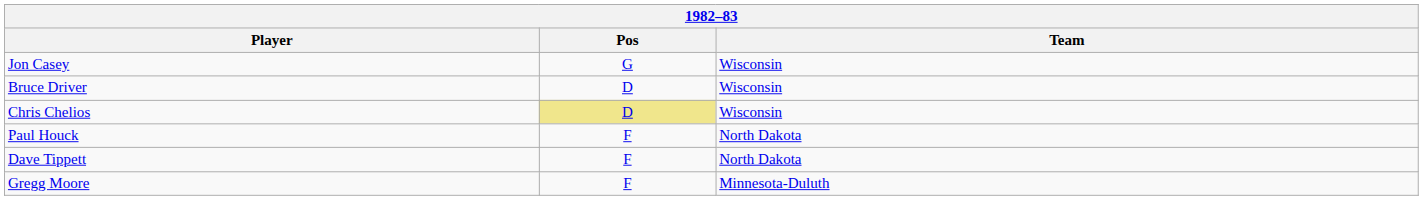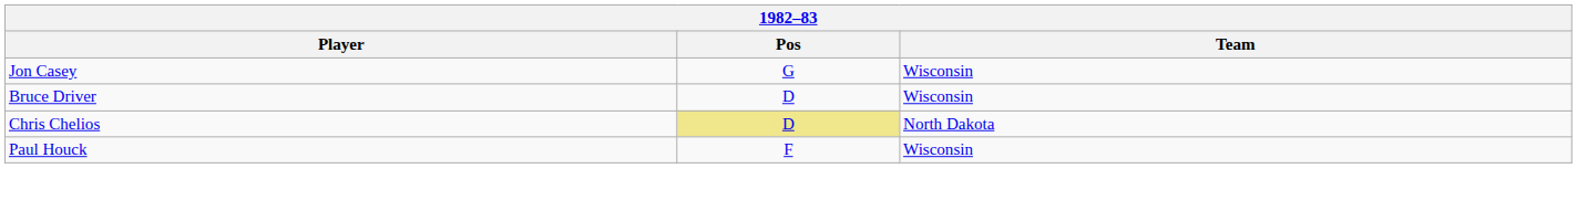Chris Chelios | Team: Wisconsin -> North Dakota
Paul Houck | Team: North Dakota -> Wisconsin
- row: Dave Tippett | F | North Dakota
- row: Gregg Moore | F | Minnesota-Duluth
